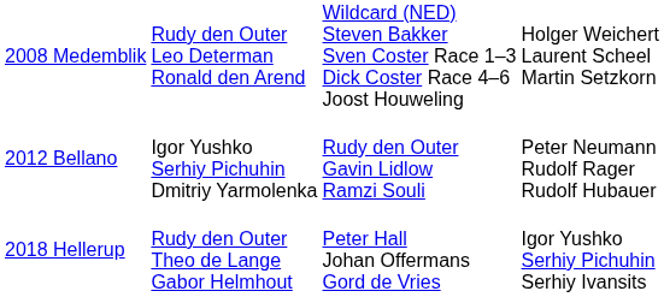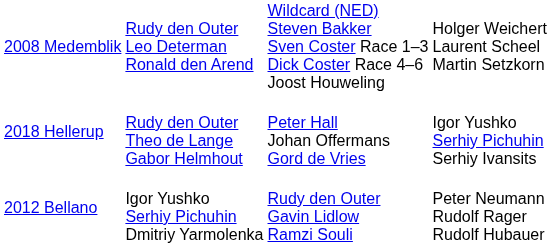rows swapped: 2012 Bellano <-> 2018 Hellerup
